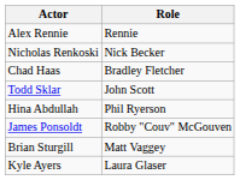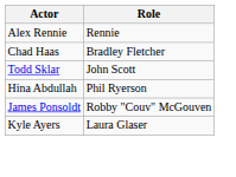- row: Nicholas Renkoski | Nick Becker
- row: Brian Sturgill | Matt Vaggey
